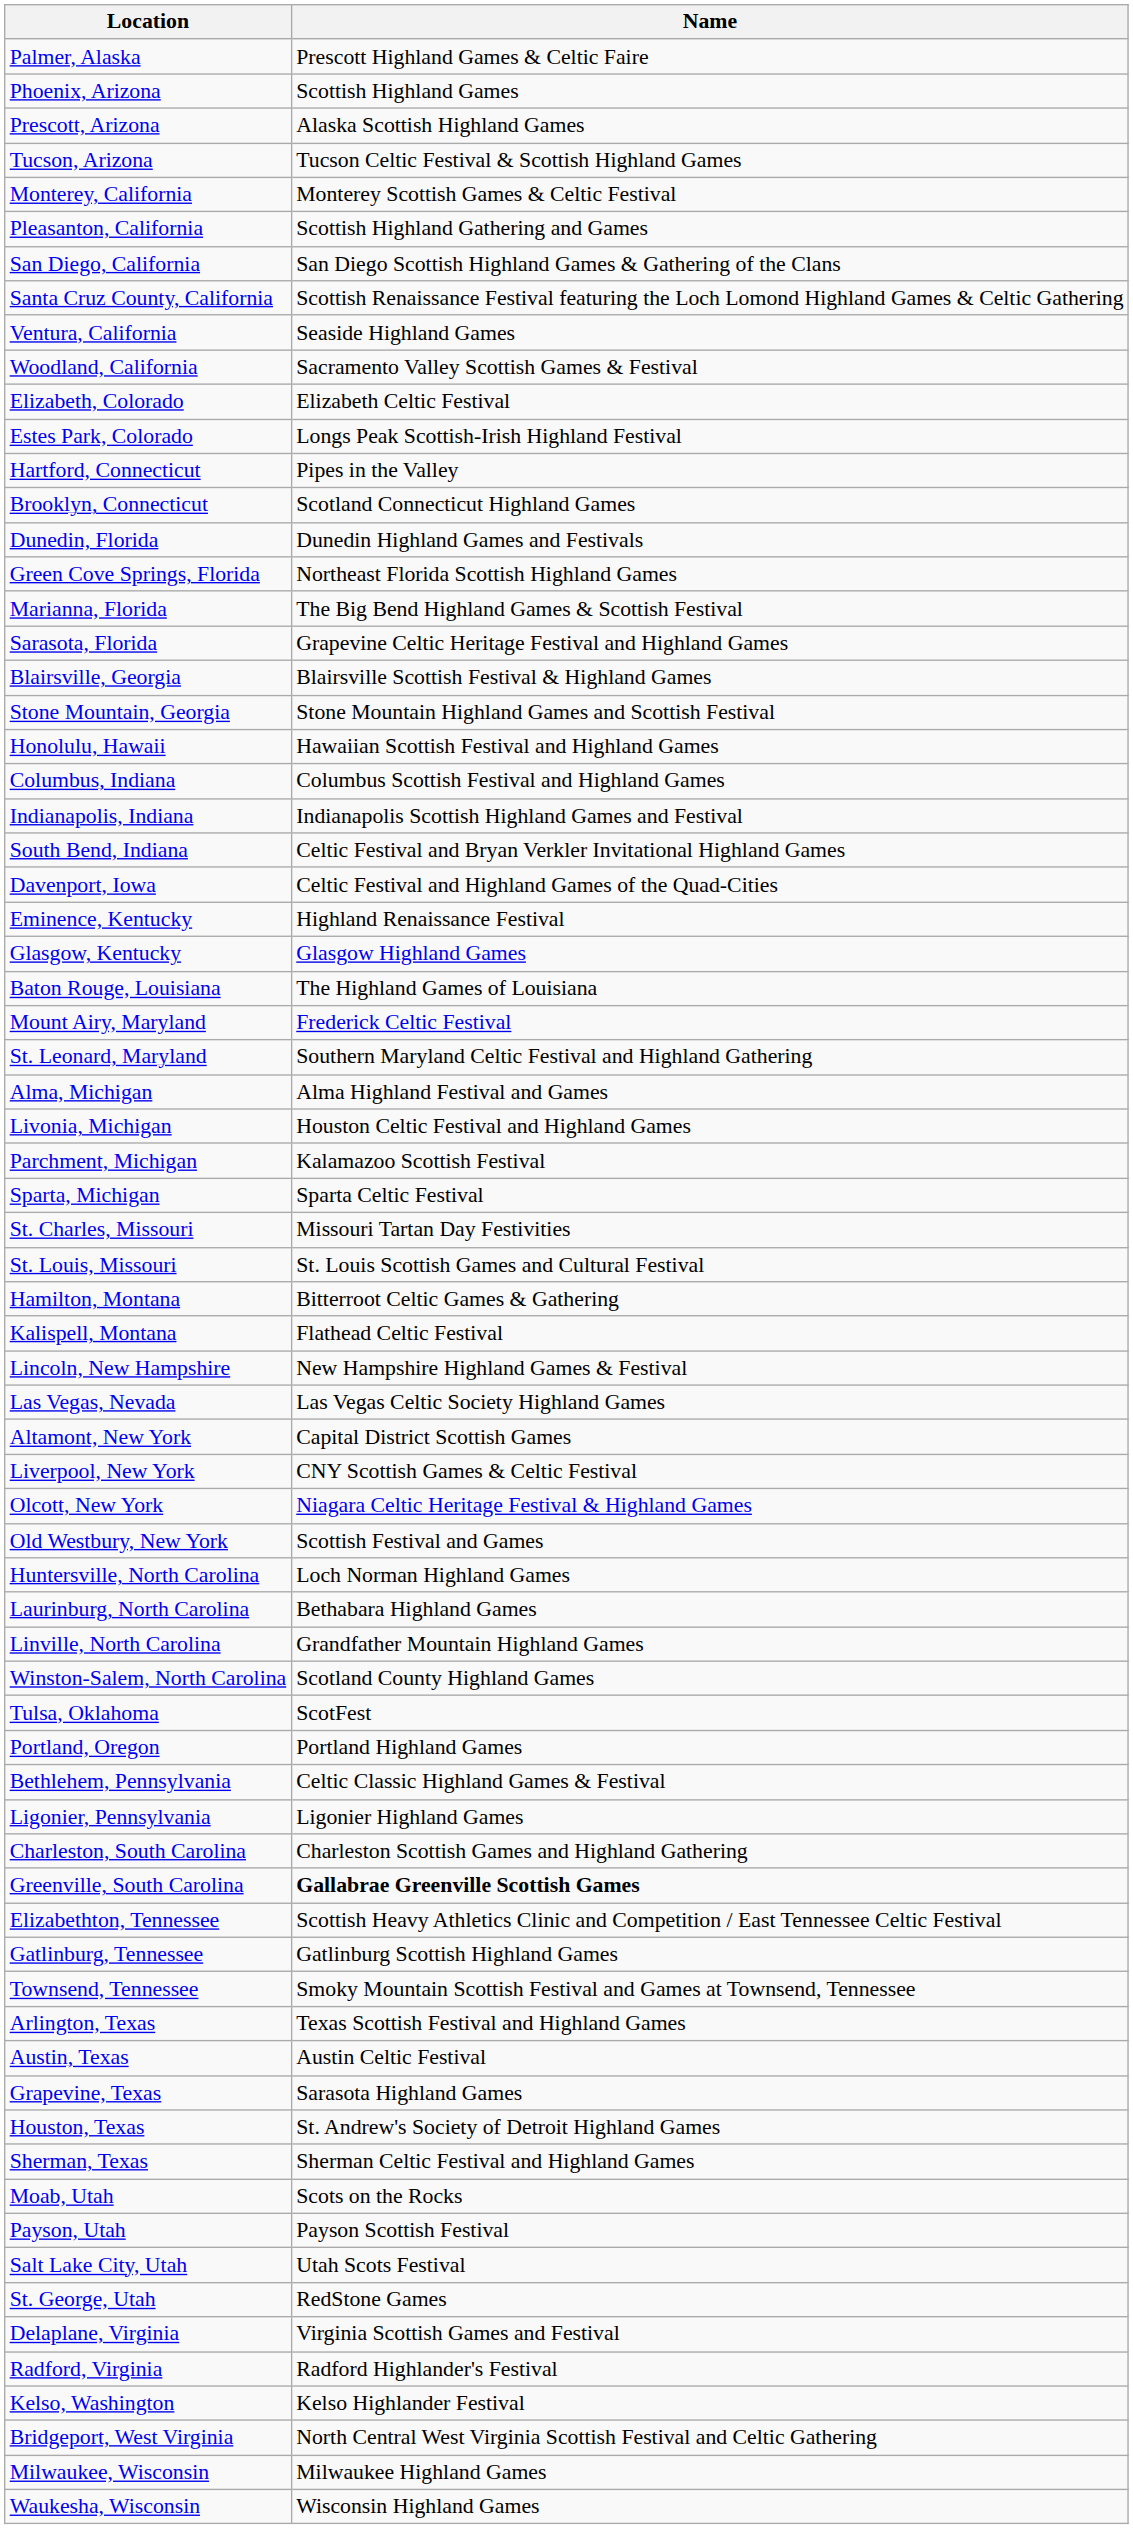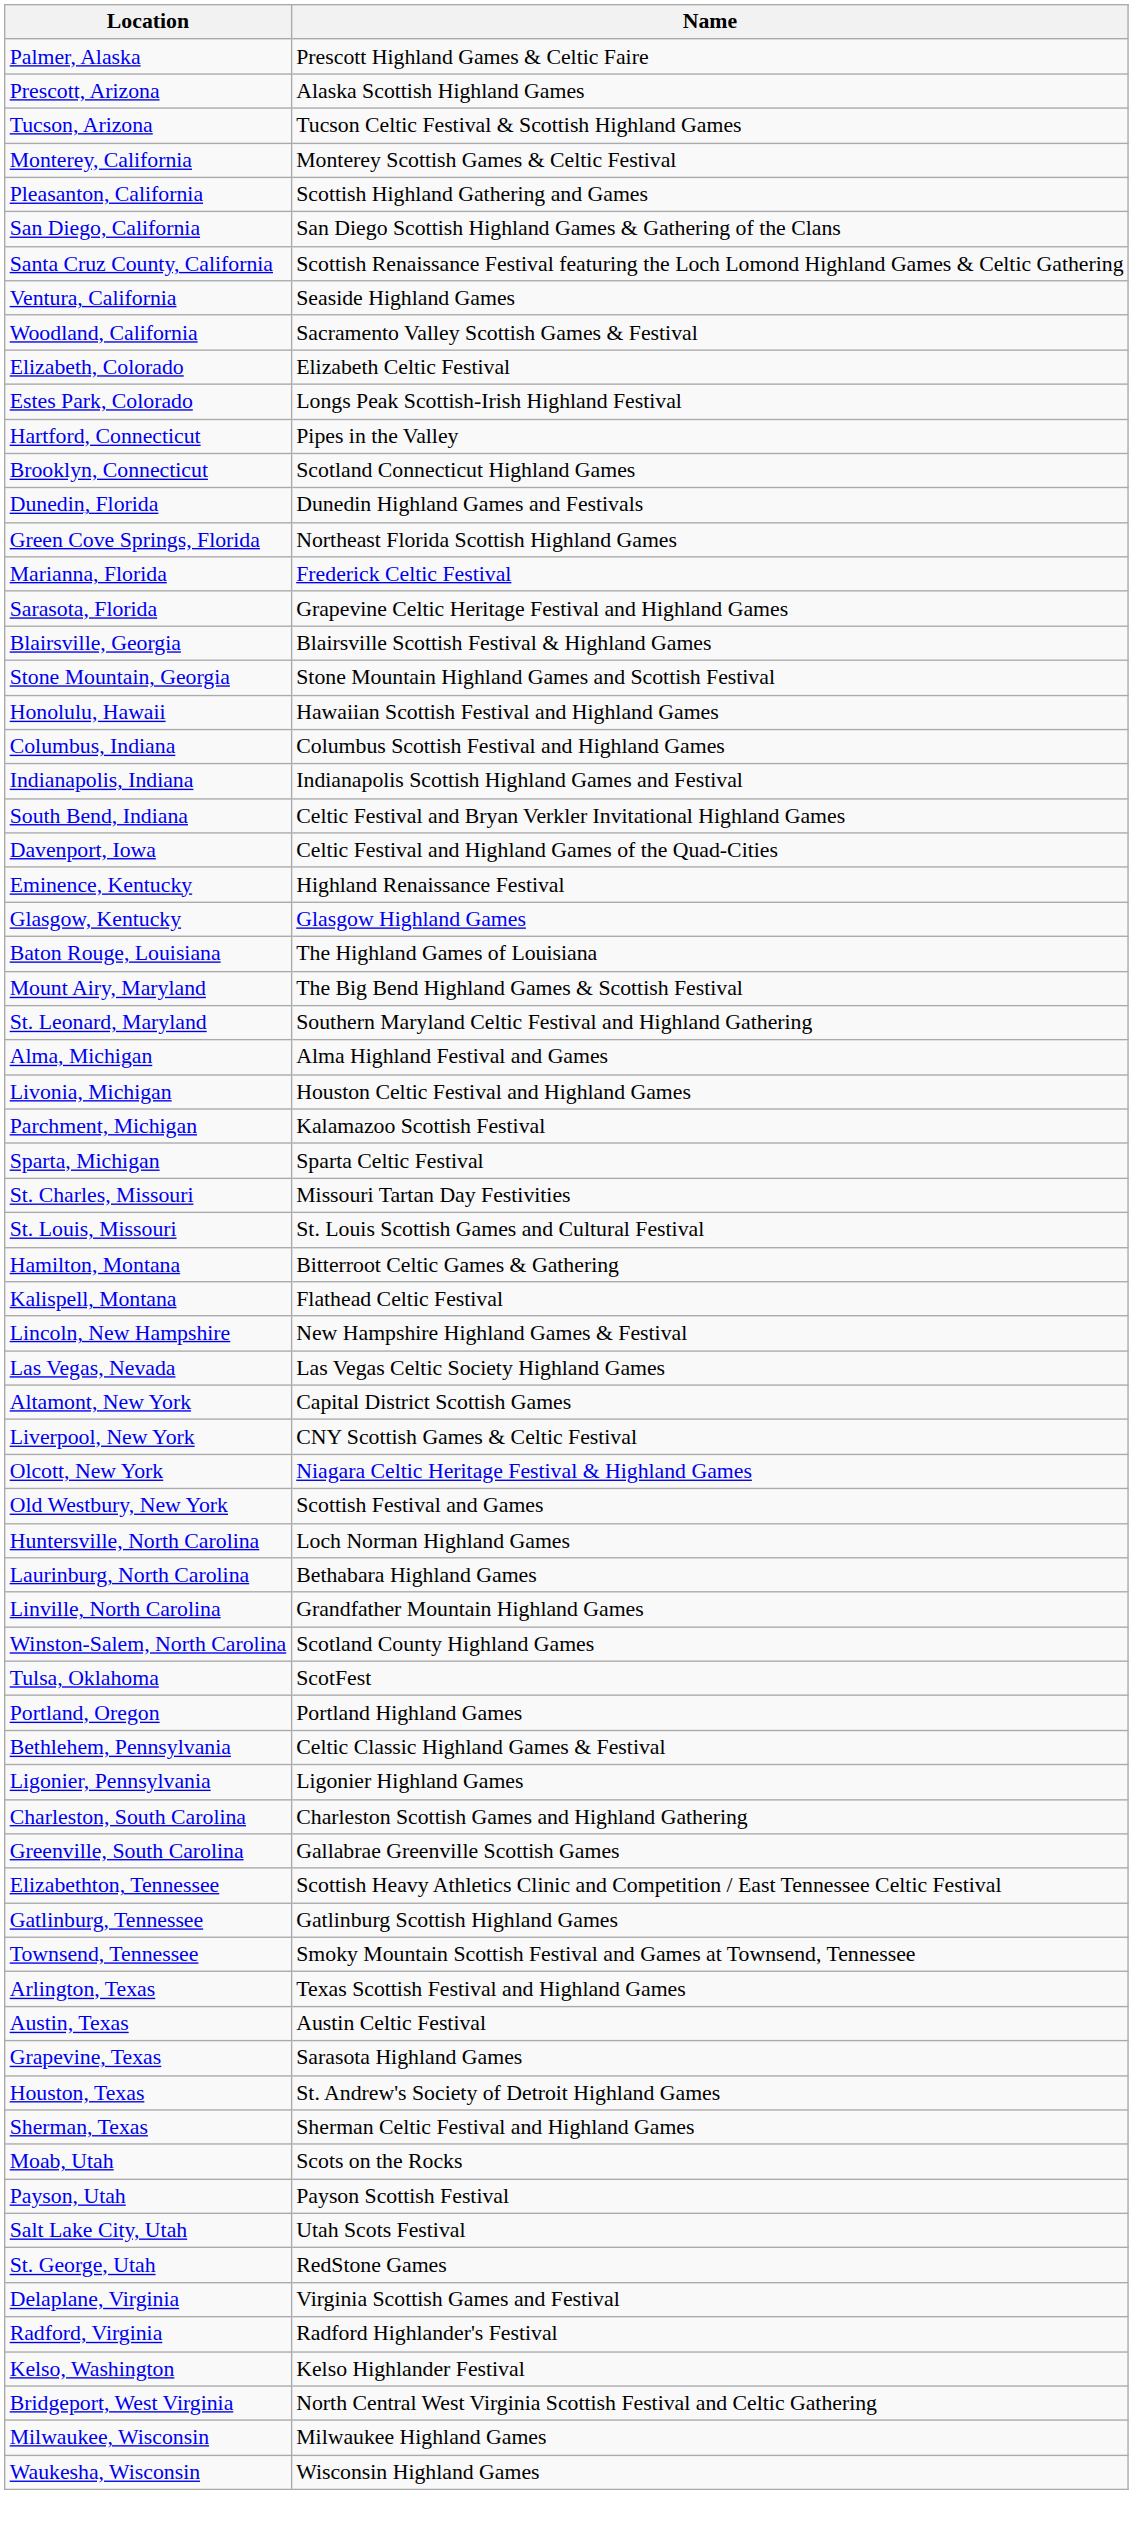- row: Phoenix, Arizona | Scottish Highland Games
Marianna, Florida | Name: The Big Bend Highland Games & Scottish Festival -> Frederick Celtic Festival
Mount Airy, Maryland | Name: Frederick Celtic Festival -> The Big Bend Highland Games & Scottish Festival
Greenville, South Carolina | Name: bold -> normal
